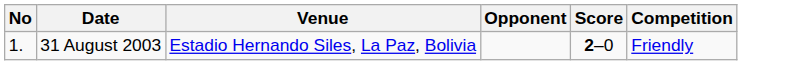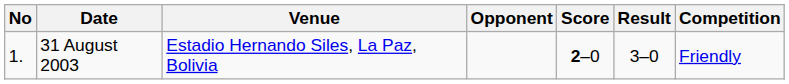+ column: Result | 3–0
